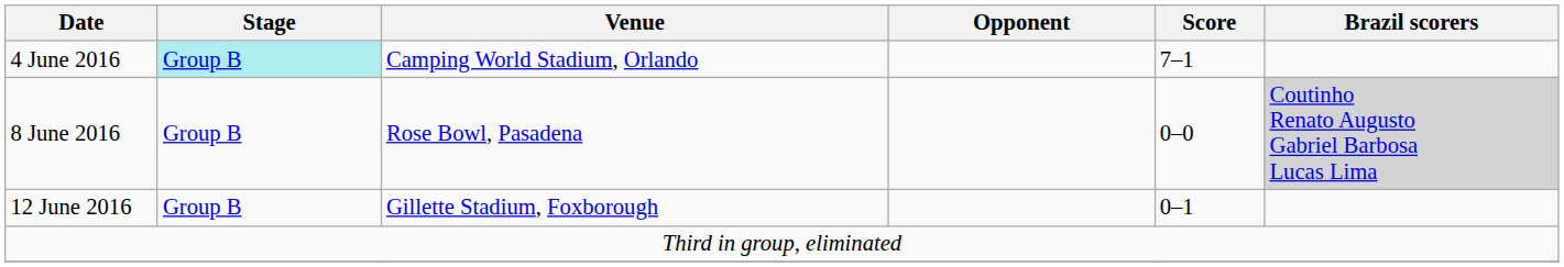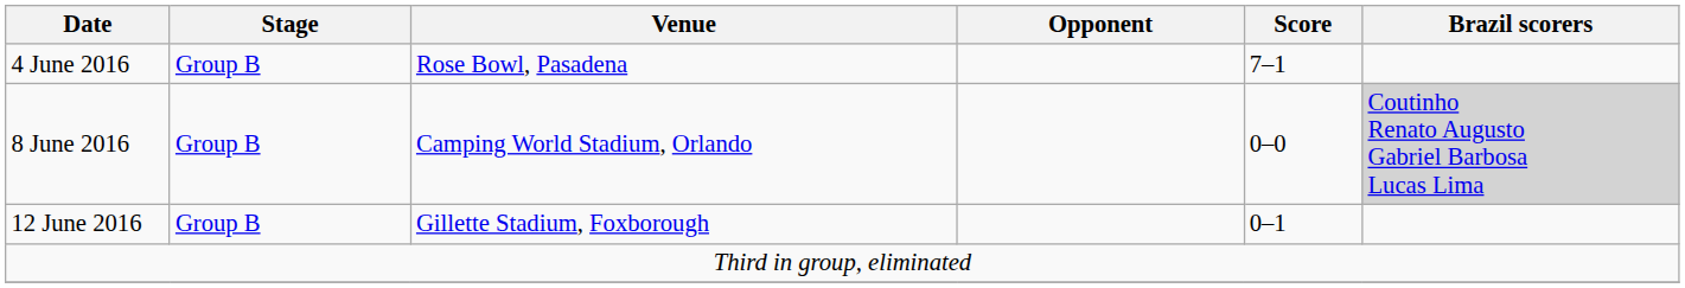4 June 2016 | Stage: paleturquoise background -> no background
4 June 2016 | Venue: Camping World Stadium, Orlando -> Rose Bowl, Pasadena
8 June 2016 | Venue: Rose Bowl, Pasadena -> Camping World Stadium, Orlando
